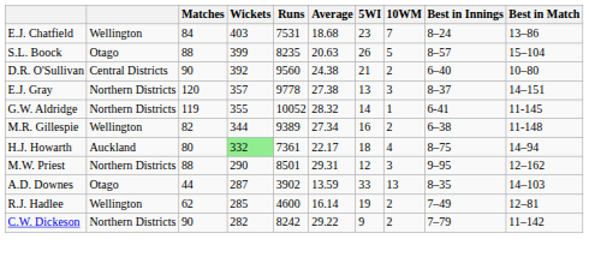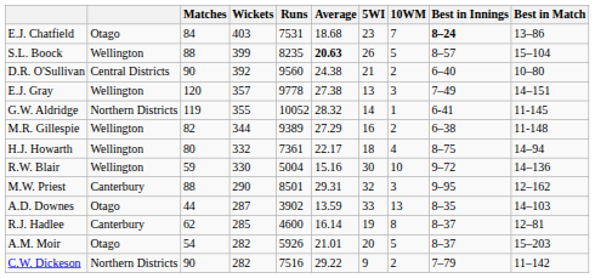E.J. Chatfield | column 2: Wellington -> Otago
E.J. Chatfield | Best in Innings: normal -> bold
S.L. Boock | column 2: Otago -> Wellington
S.L. Boock | Average: normal -> bold
E.J. Gray | column 2: Northern Districts -> Wellington
E.J. Gray | Best in Innings: 8–37 -> 7–49
M.R. Gillespie | Average: 27.34 -> 27.29
H.J. Howarth | column 2: Auckland -> Wellington
H.J. Howarth | Wickets: lightgreen background -> no background
+ row: R.W. Blair | Wellington | 59 | 330 | 5004 | 15.16 | 30 | 10 | 9–72 | 14–136
M.W. Priest | column 2: Northern Districts -> Canterbury
M.W. Priest | 5WI: 12 -> 32
R.J. Hadlee | column 2: Wellington -> Canterbury
R.J. Hadlee | 10WM: 2 -> 8
R.J. Hadlee | Best in Innings: 7–49 -> 8–37
+ row: A.M. Moir | Otago | 54 | 282 | 5926 | 21.01 | 20 | 5 | 8–37 | 15–203
C.W. Dickeson | Runs: 8242 -> 7516
